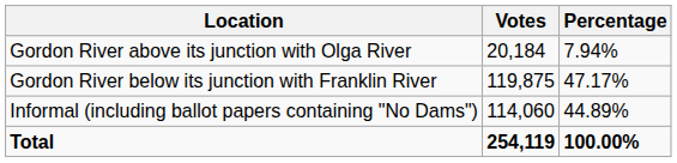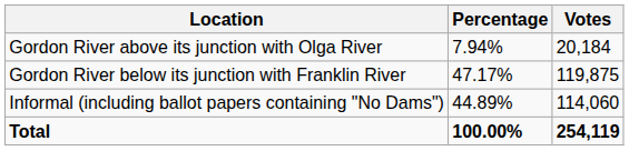columns swapped: Votes <-> Percentage
